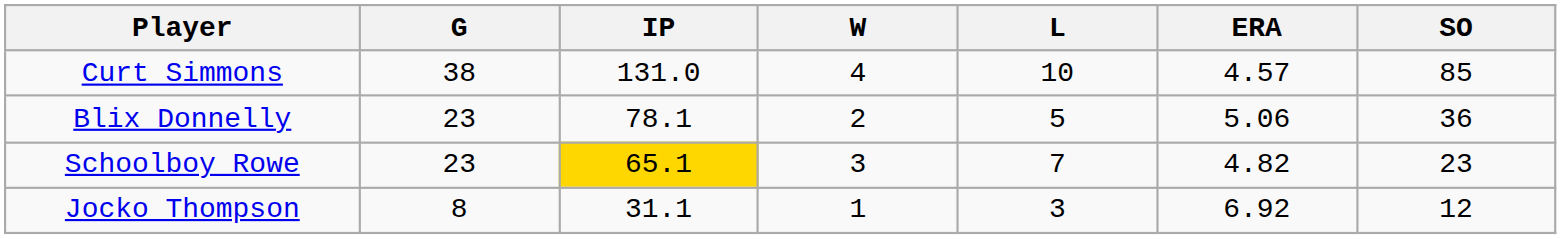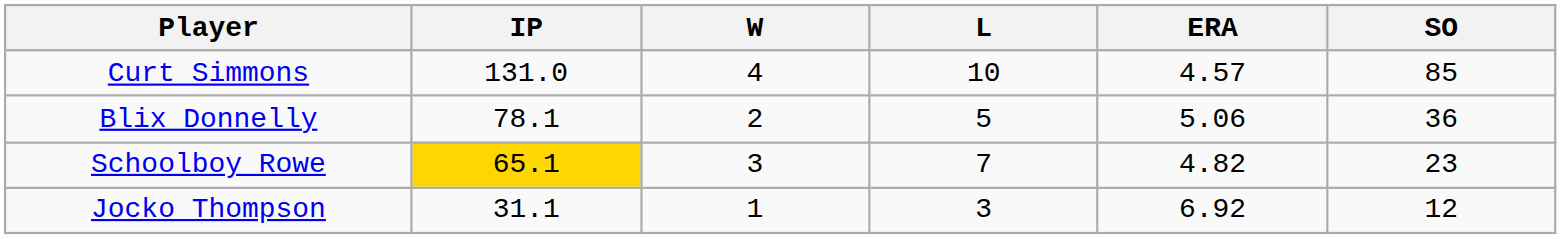- column: G | 38 | 23 | 23 | 8
